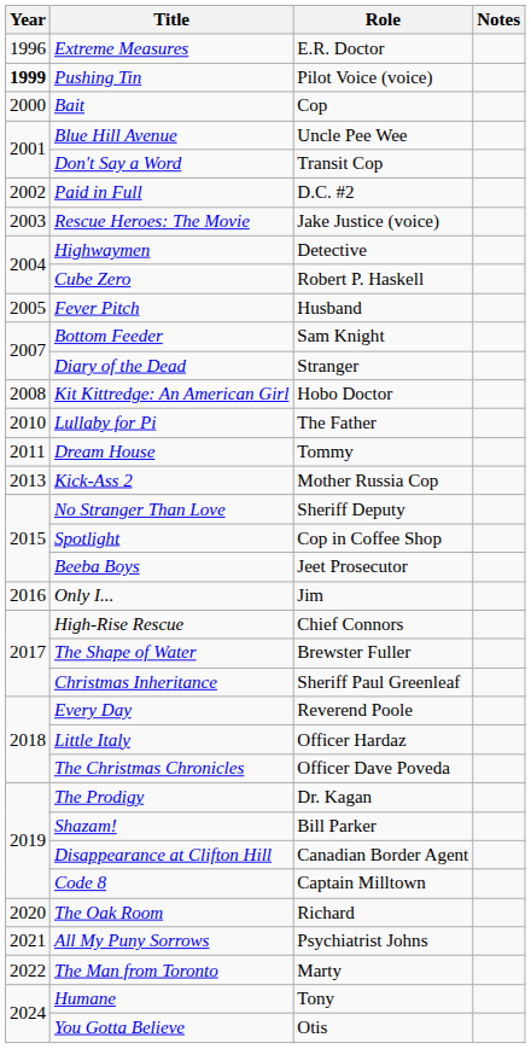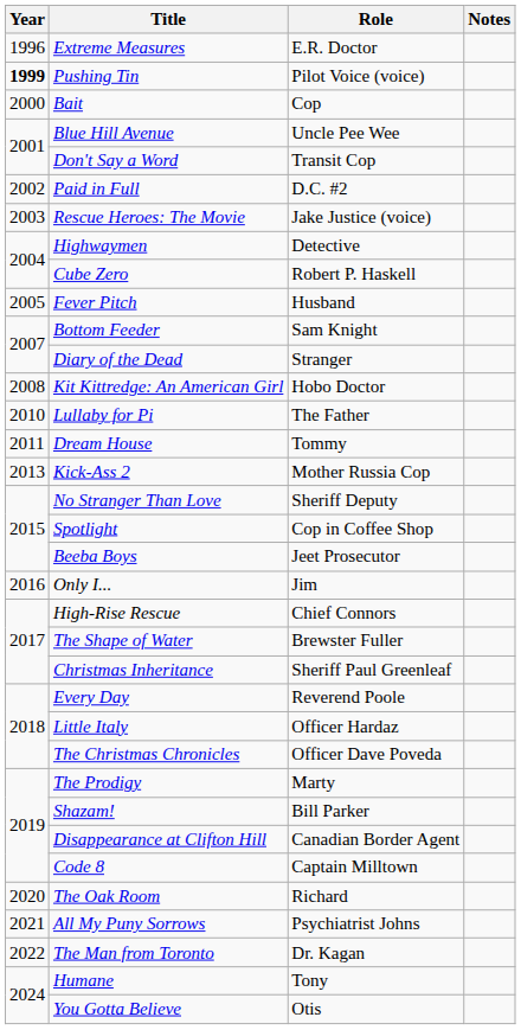The Prodigy | Role: Dr. Kagan -> Marty
The Man from Toronto | Role: Marty -> Dr. Kagan
